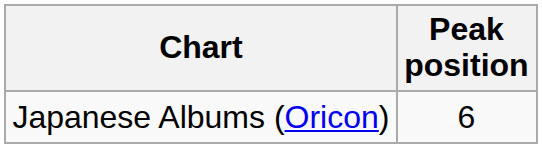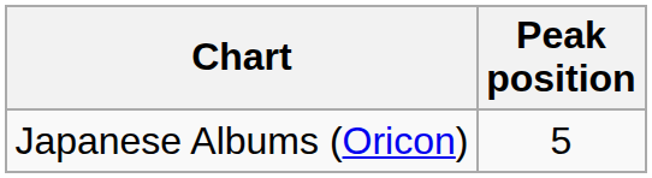Japanese Albums (Oricon) | Peak position: 6 -> 5
